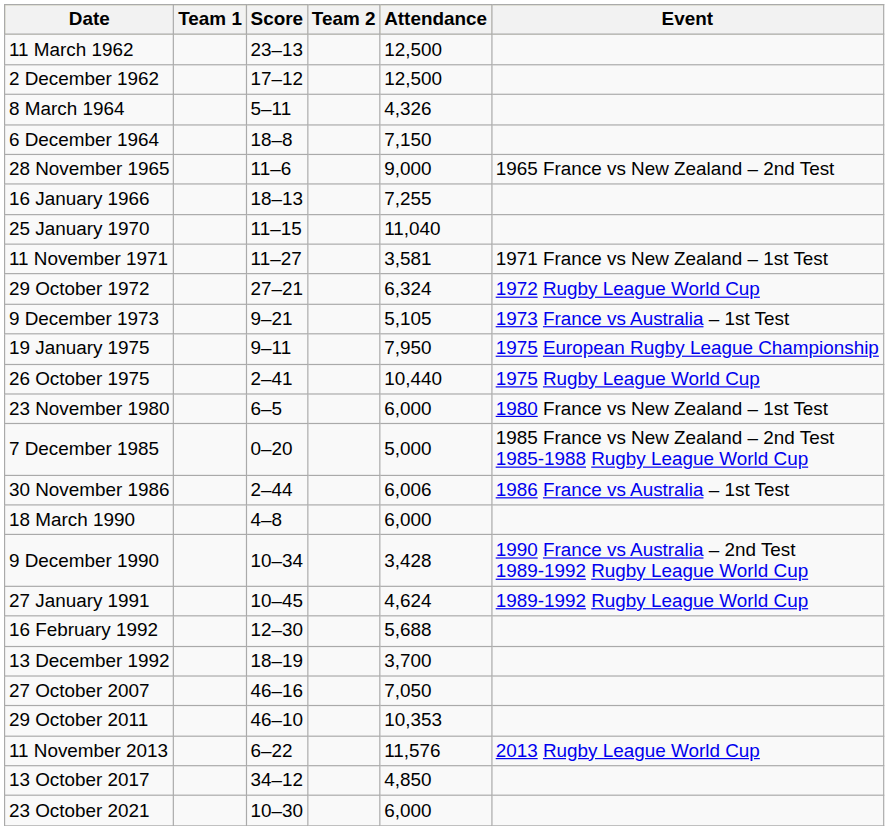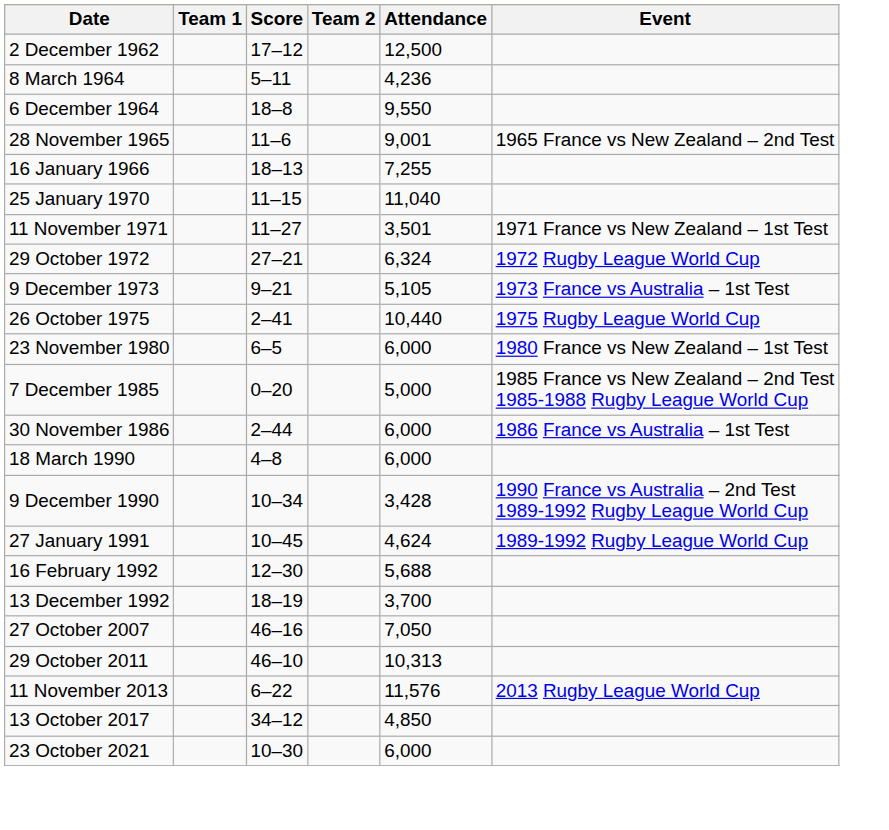- row: 11 March 1962 | 23–13 | 12,500
8 March 1964 | Attendance: 4,326 -> 4,236
6 December 1964 | Attendance: 7,150 -> 9,550
28 November 1965 | Attendance: 9,000 -> 9,001
11 November 1971 | Attendance: 3,581 -> 3,501
- row: 19 January 1975 | 9–11 | 7,950 | 1975 European Rugby League Championship
30 November 1986 | Attendance: 6,006 -> 6,000
29 October 2011 | Attendance: 10,353 -> 10,313
